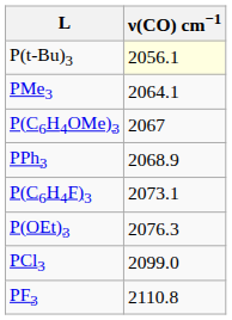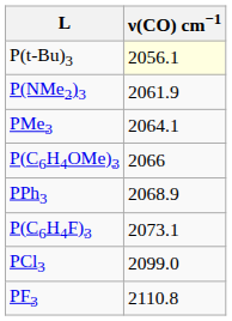+ row: P(NMe2)3 | 2061.9
P(C6H4OMe)3 | ν(CO) cm−1: 2067 -> 2066
- row: P(OEt)3 | 2076.3
